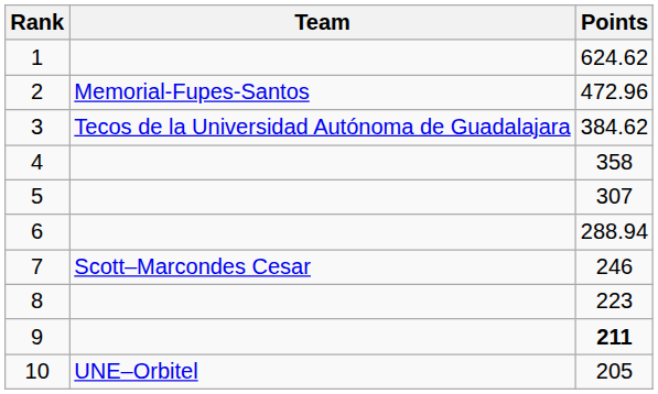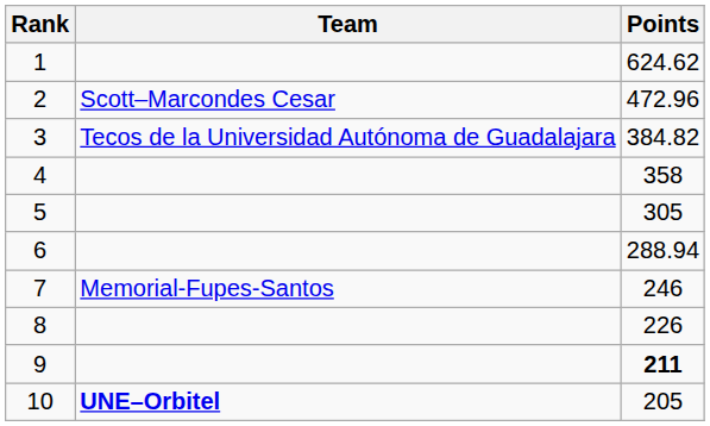2 | Team: Memorial-Fupes-Santos -> Scott–Marcondes Cesar
3 | Points: 384.62 -> 384.82
5 | Points: 307 -> 305
7 | Team: Scott–Marcondes Cesar -> Memorial-Fupes-Santos
8 | Points: 223 -> 226
10 | Team: normal -> bold
